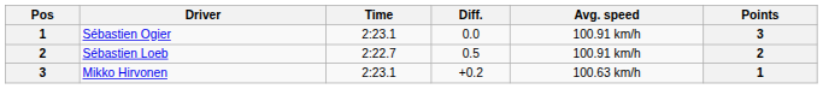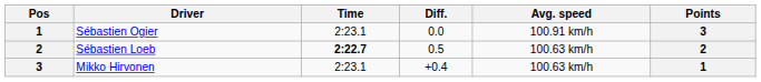Sébastien Loeb | Time: normal -> bold
Sébastien Loeb | Avg. speed: 100.91 km/h -> 100.63 km/h
Mikko Hirvonen | Diff.: +0.2 -> +0.4
